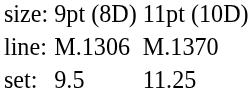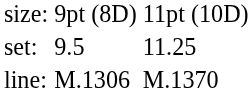rows swapped: set: <-> line:
